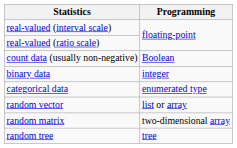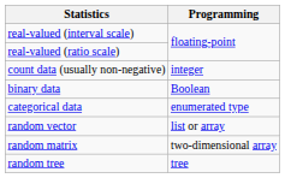count data (usually non-negative) | Programming: Boolean -> integer
binary data | Programming: integer -> Boolean
